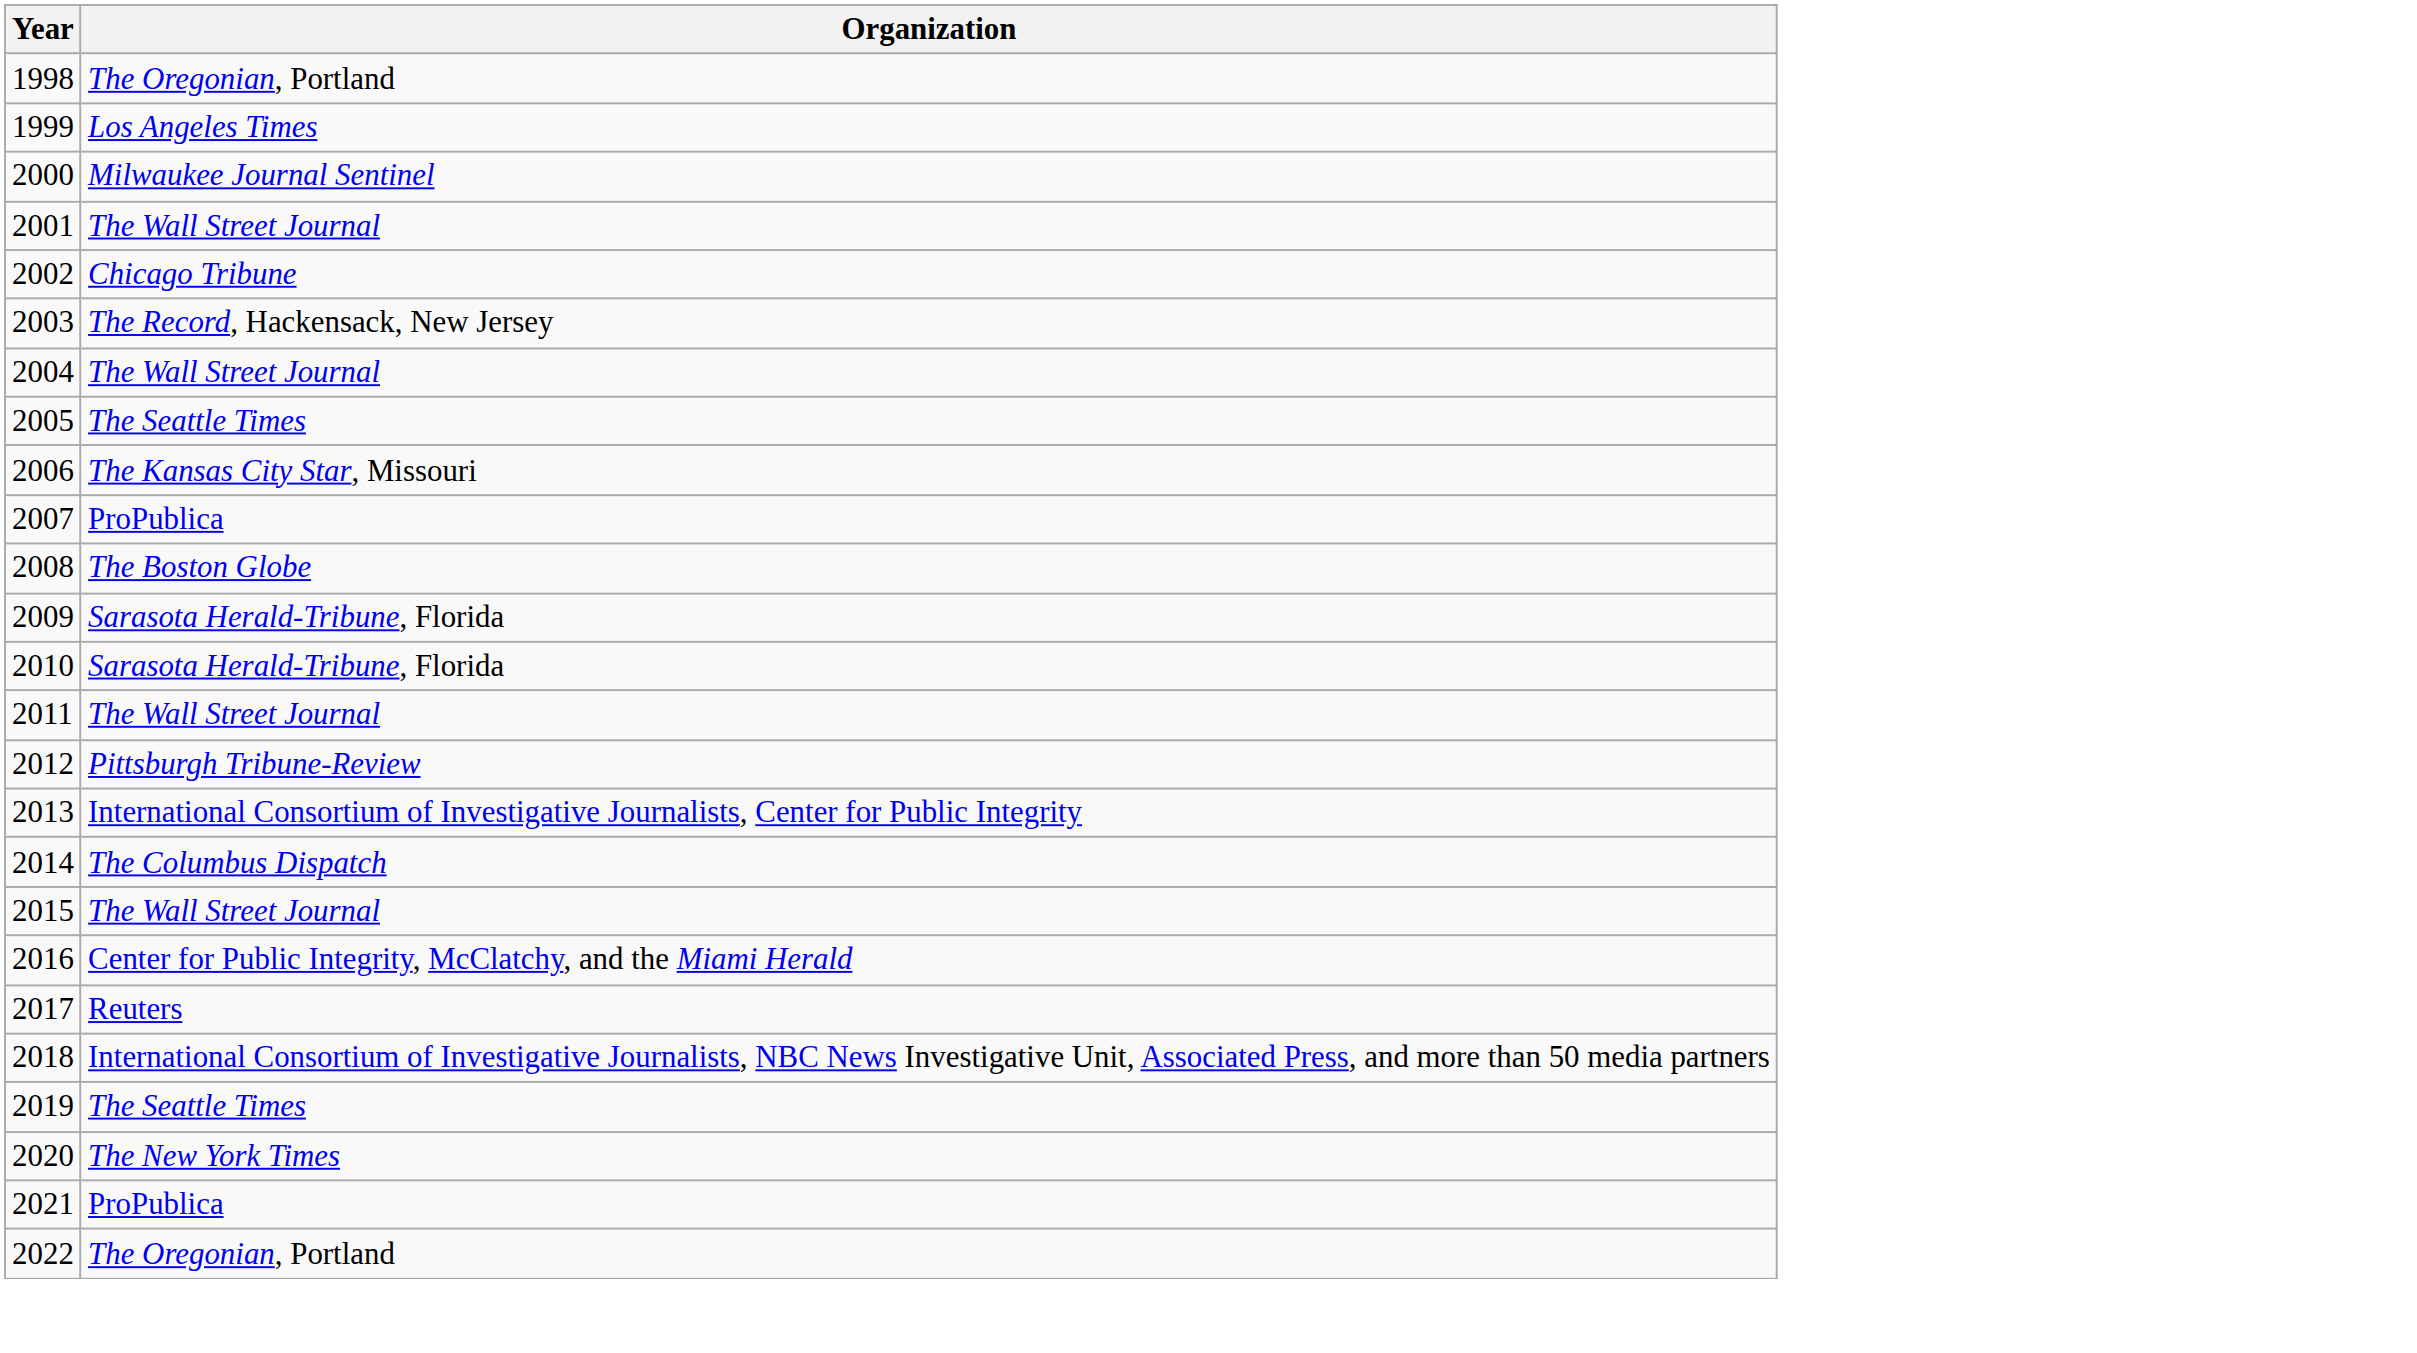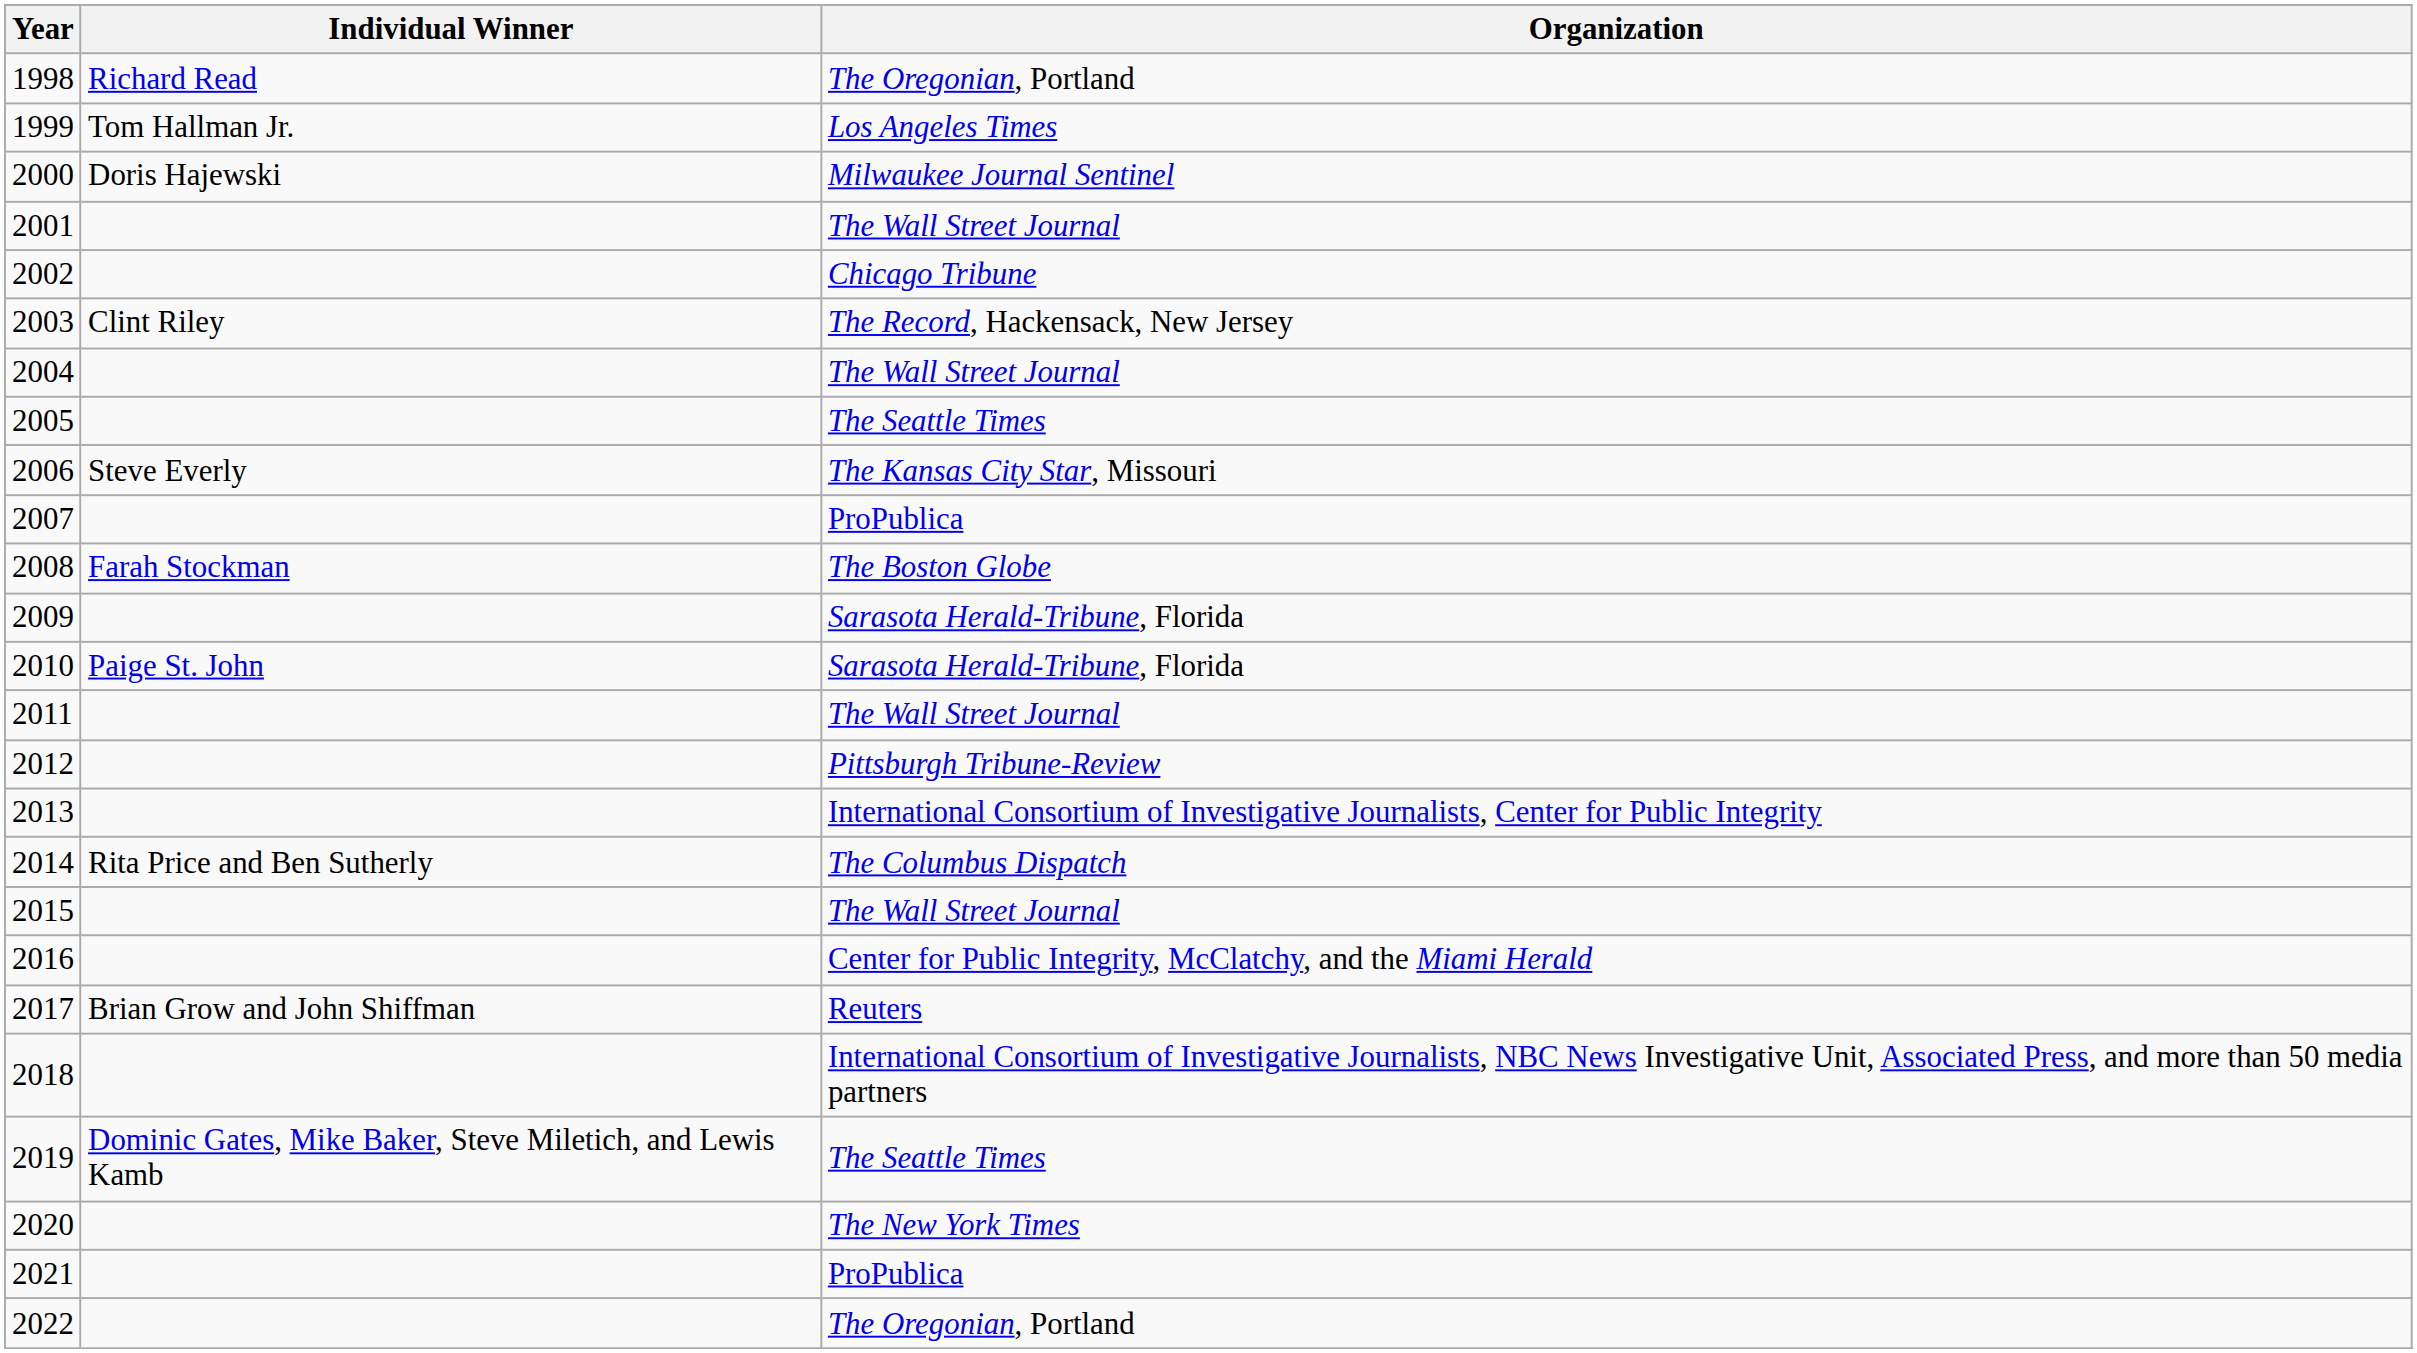+ column: Individual Winner | Richard Read | Tom Hallman Jr. | Doris Hajewski | Clint Riley | Steve Everly | Farah Stockman | Paige St. John | Rita Price and Ben Sutherly | Brian Grow and John Shiffman | Dominic Gates, Mike Baker, Steve Miletich, and Lewis Kamb
